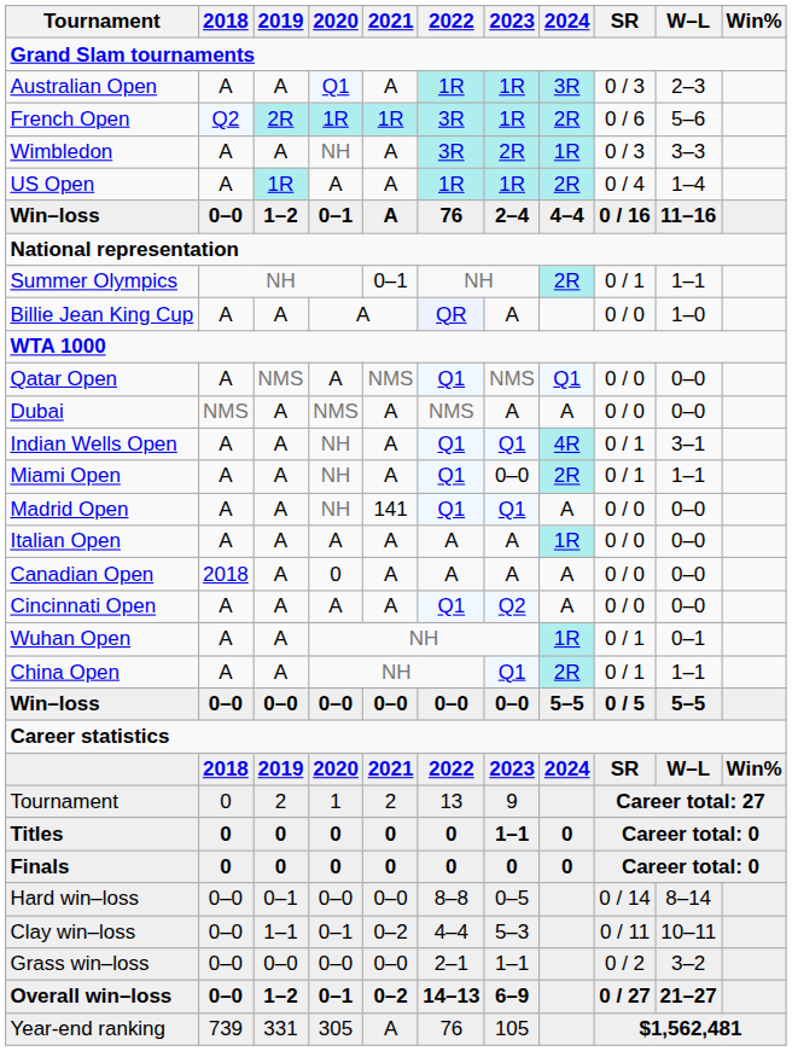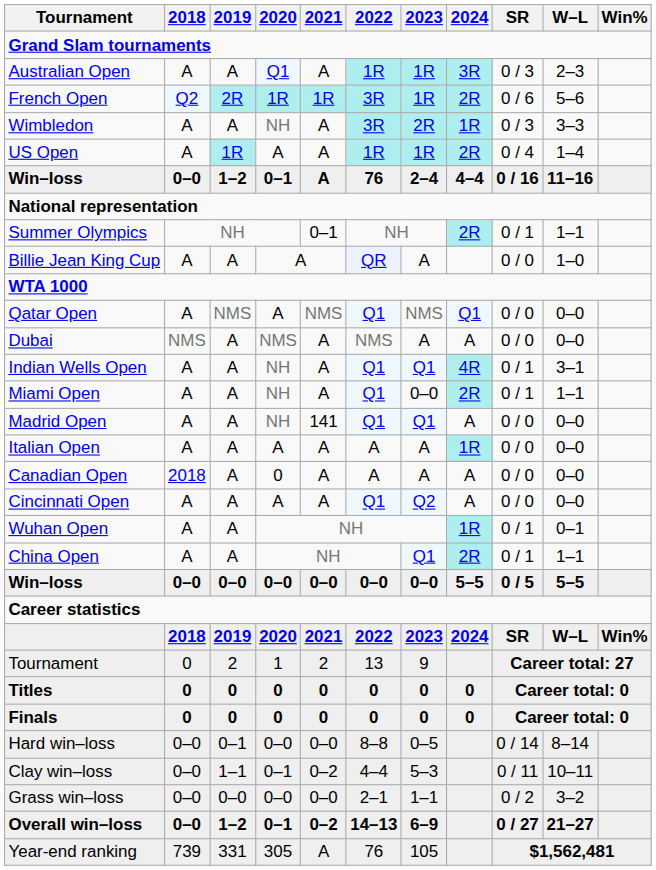Titles | 2023: 1–1 -> 0
